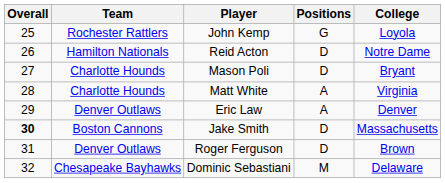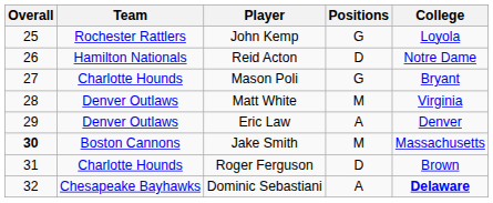Mason Poli | Positions: D -> G
Matt White | Team: Charlotte Hounds -> Denver Outlaws
Matt White | Positions: A -> M
Jake Smith | Positions: D -> M
Roger Ferguson | Team: Denver Outlaws -> Charlotte Hounds
Dominic Sebastiani | Positions: M -> A
Dominic Sebastiani | College: normal -> bold
